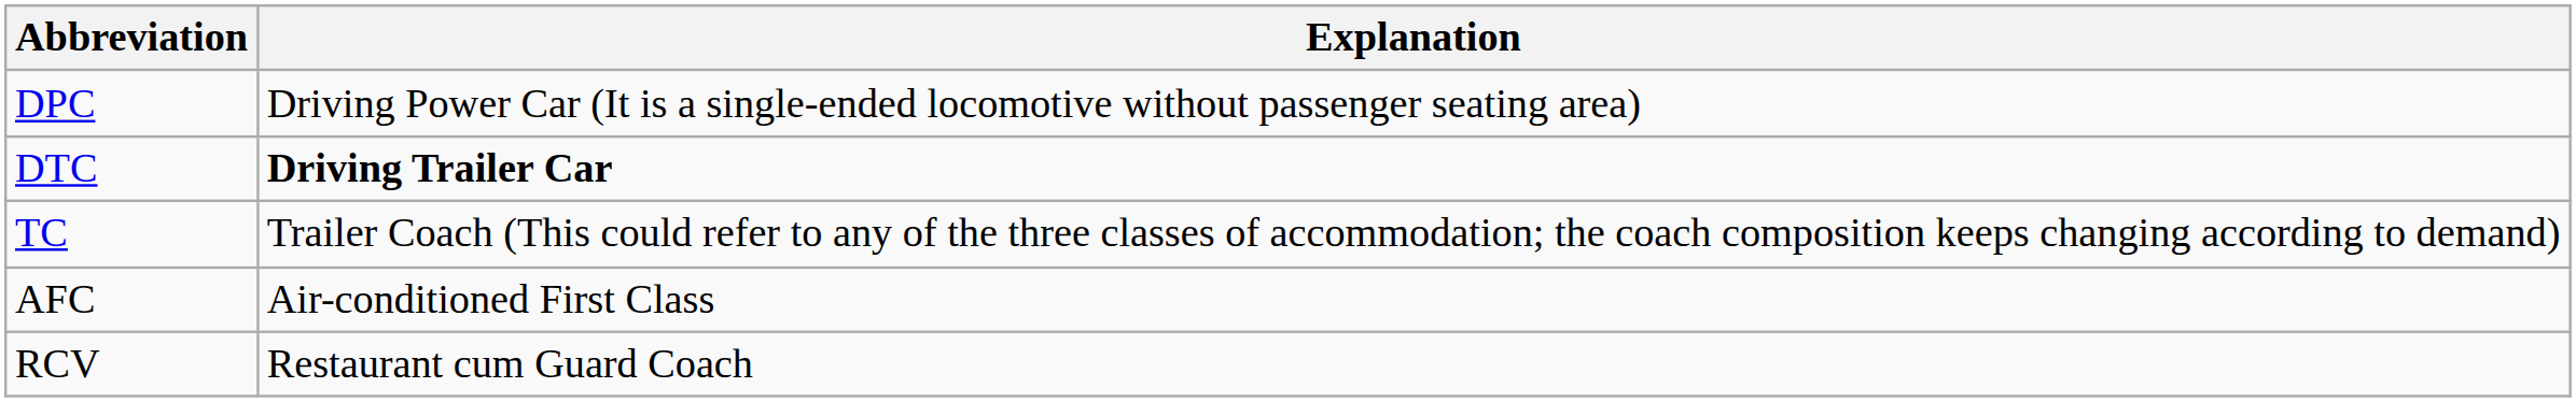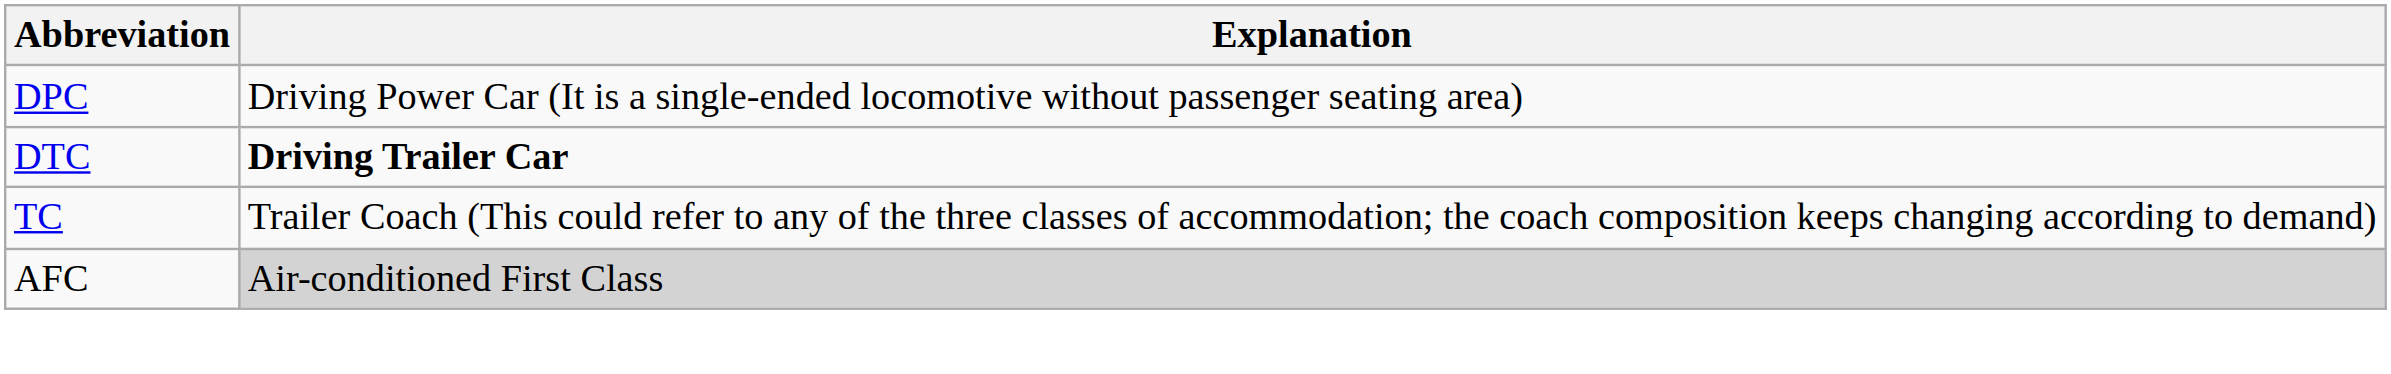AFC | Explanation: no background -> lightgrey background
- row: RCV | Restaurant cum Guard Coach
